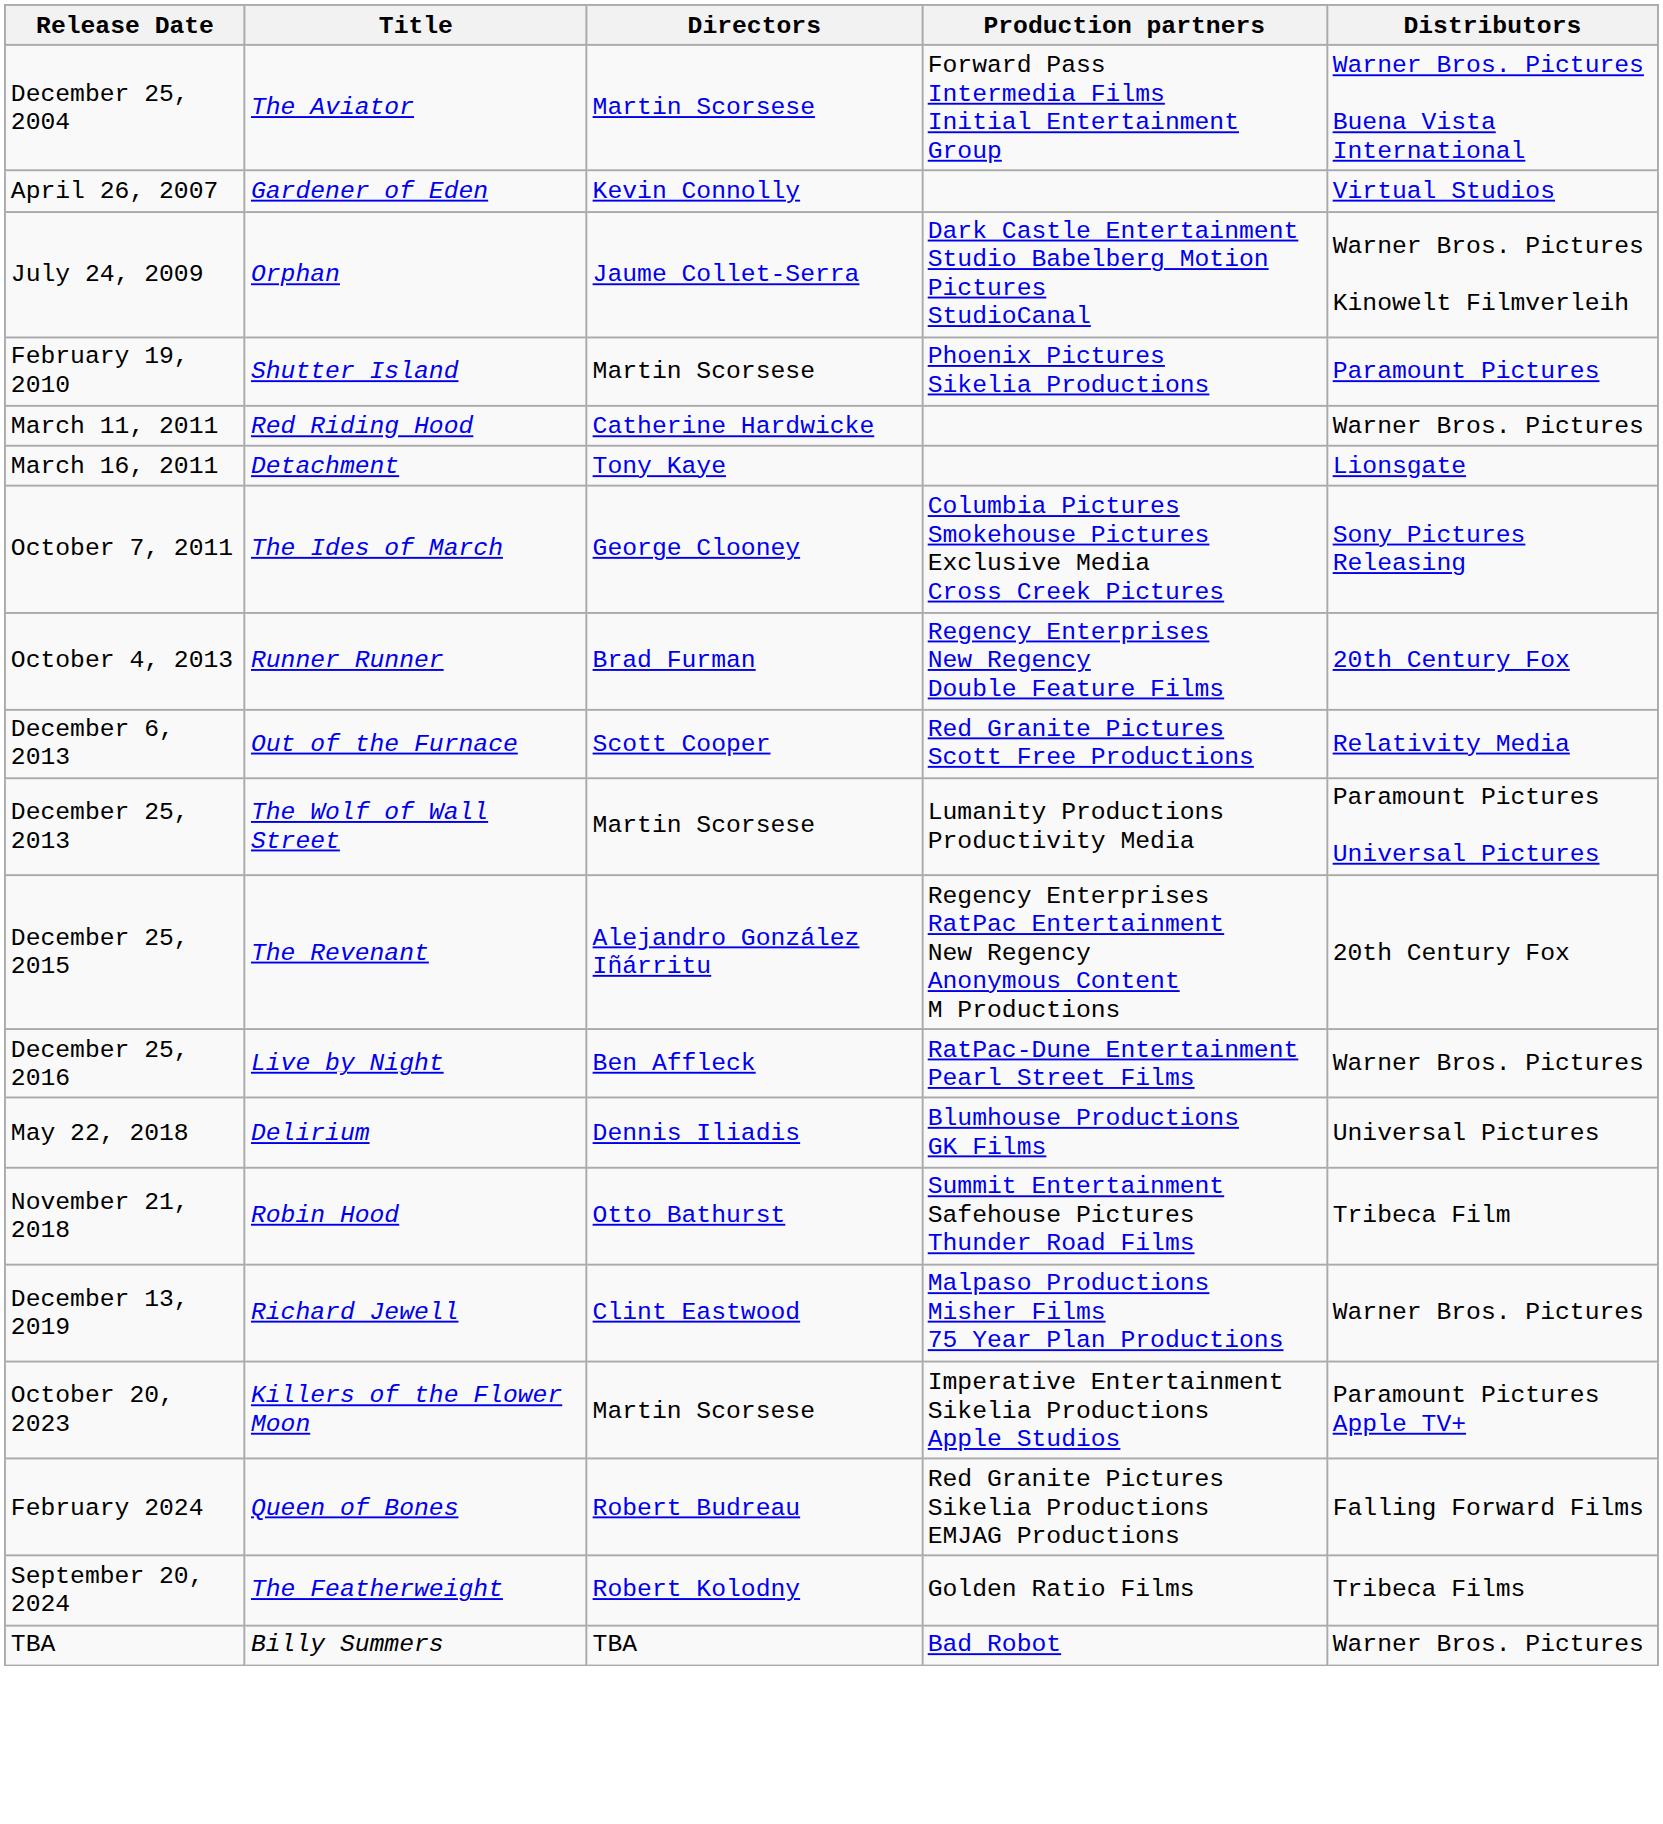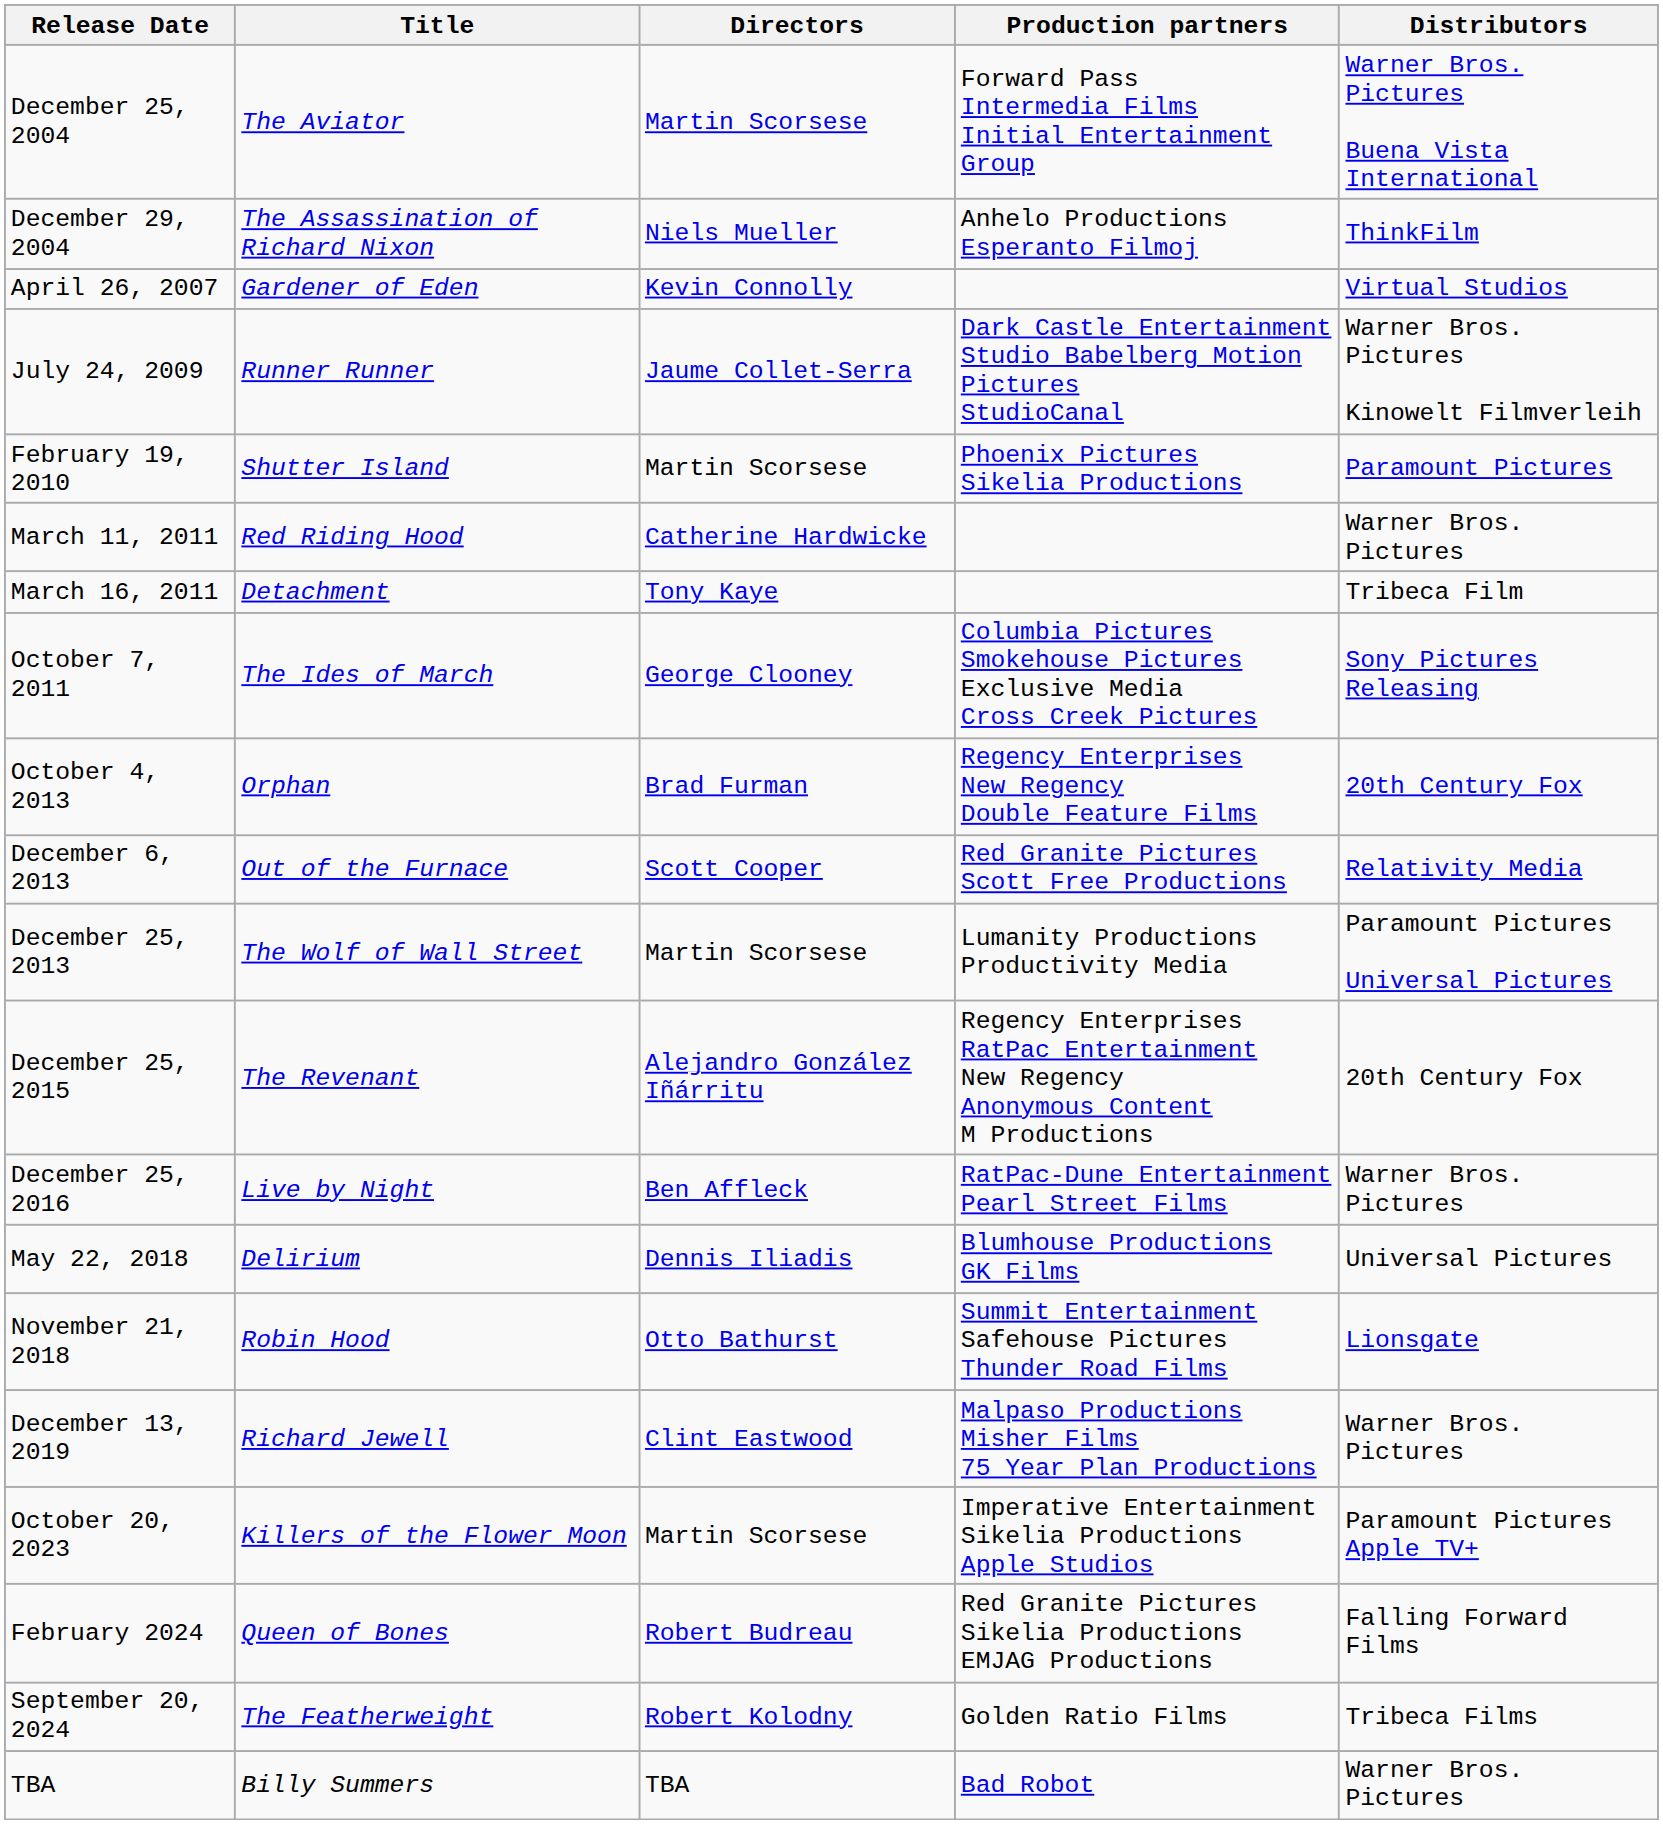+ row: December 29, 2004 | The Assassination of Richard Nixon | Niels Mueller | Anhelo Productions Esperanto Filmoj | ThinkFilm
July 24, 2009 | Title: Orphan -> Runner Runner
March 16, 2011 | Distributors: Lionsgate -> Tribeca Film
October 4, 2013 | Title: Runner Runner -> Orphan
November 21, 2018 | Distributors: Tribeca Film -> Lionsgate
